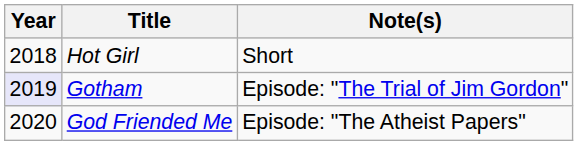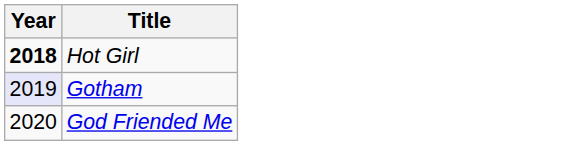- column: Note(s) | Short | Episode: "The Trial of Jim Gordon" | Episode: "The Atheist Papers"
Hot Girl | Year: normal -> bold
